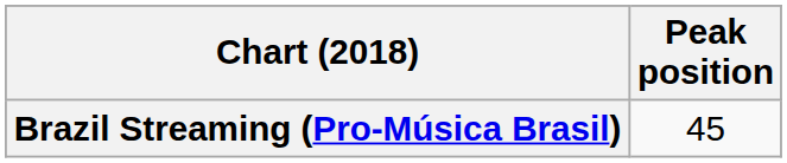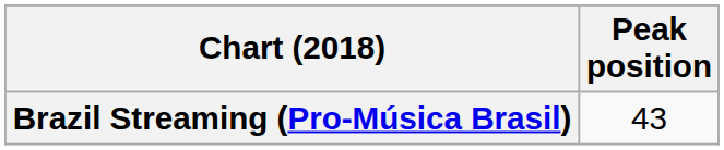Brazil Streaming (Pro-Música Brasil) | Peak position: 45 -> 43
